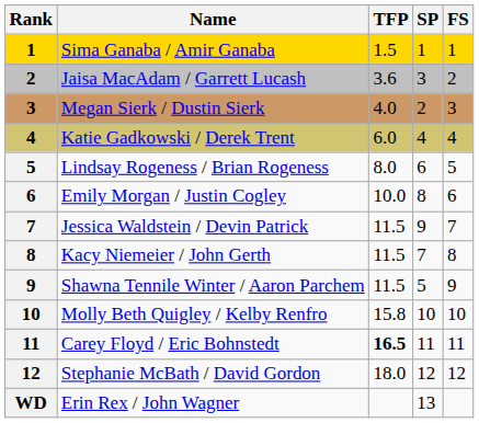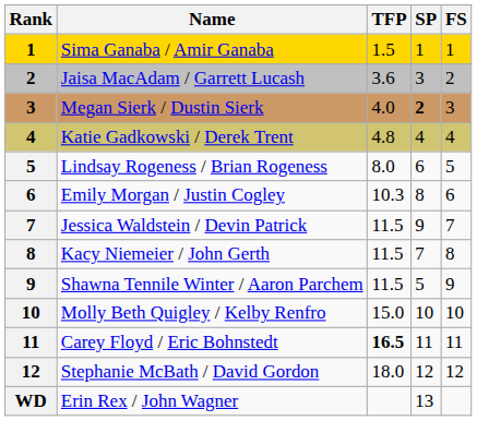Megan Sierk / Dustin Sierk | SP: normal -> bold
Katie Gadkowski / Derek Trent | TFP: 6.0 -> 4.8
Emily Morgan / Justin Cogley | TFP: 10.0 -> 10.3
Molly Beth Quigley / Kelby Renfro | TFP: 15.8 -> 15.0
